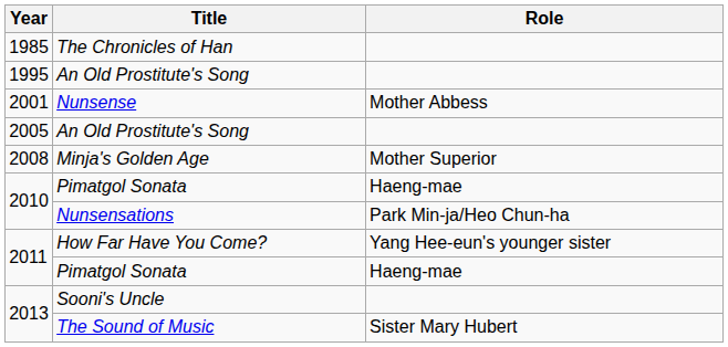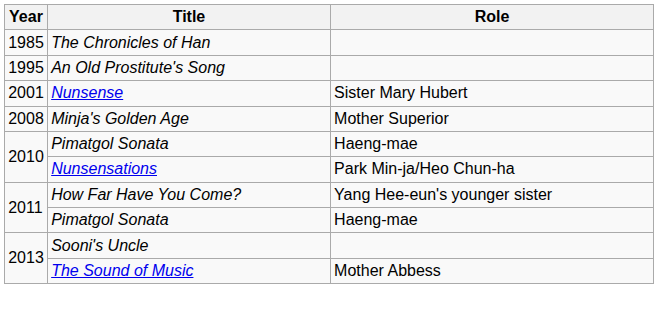Nunsense | Role: Mother Abbess -> Sister Mary Hubert
- row: 2005 | An Old Prostitute's Song
The Sound of Music | Role: Sister Mary Hubert -> Mother Abbess
